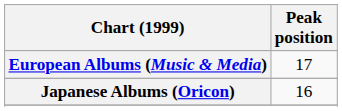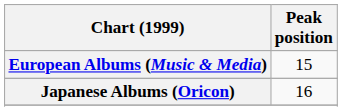European Albums (Music & Media) | Peak position: 17 -> 15
